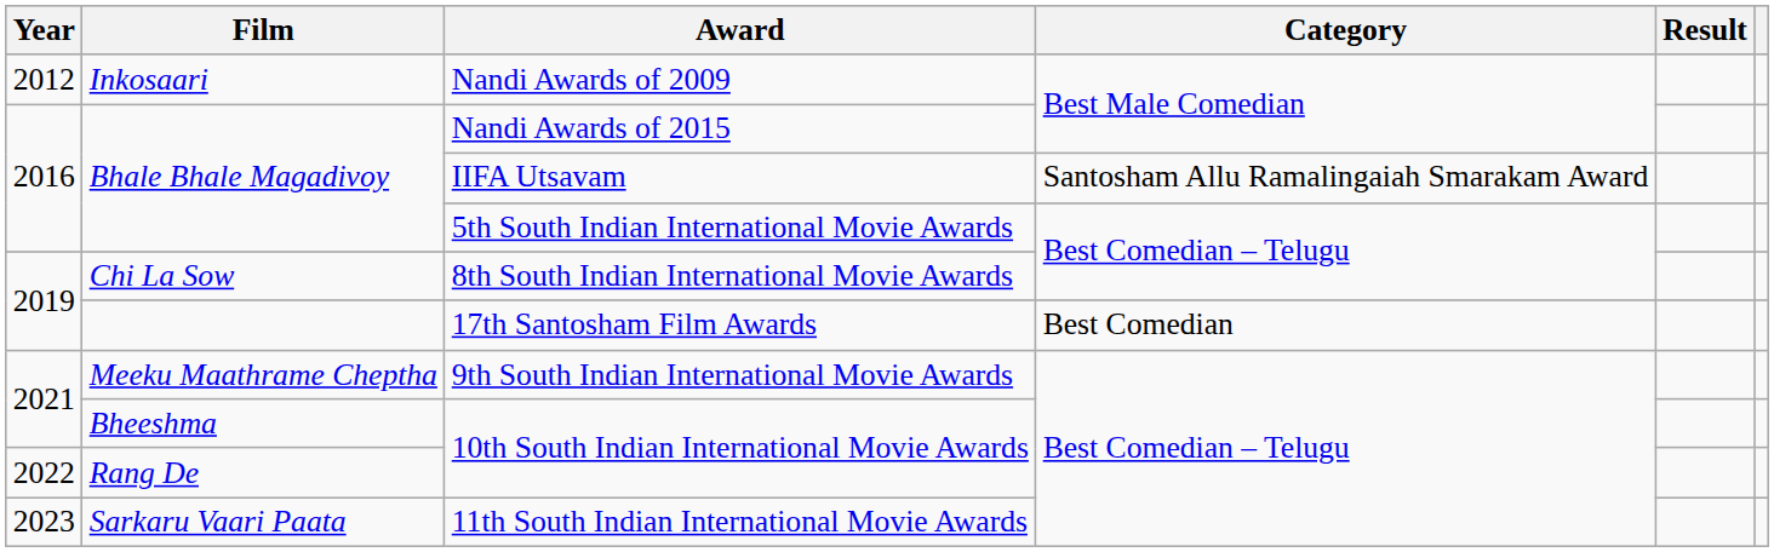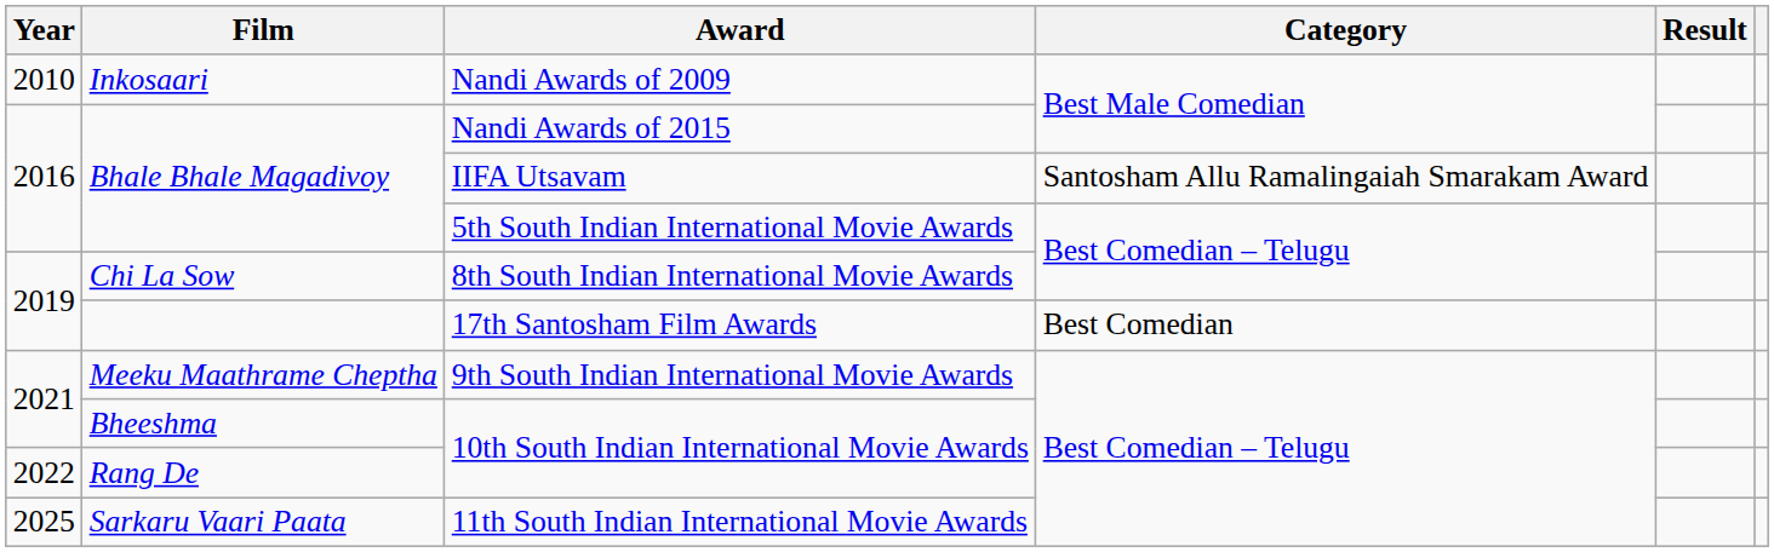Nandi Awards of 2009 | Year: 2012 -> 2010
11th South Indian International Movie Awards | Year: 2023 -> 2025
